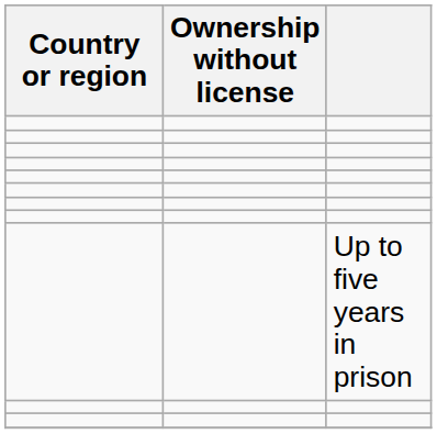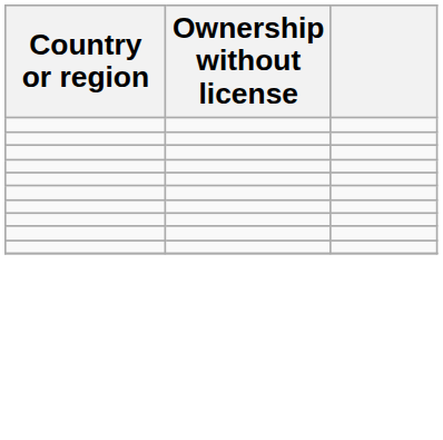- row: Up to five years in prison
